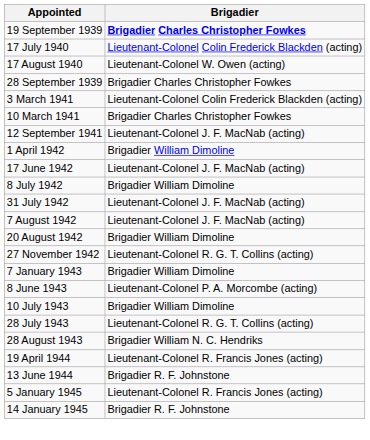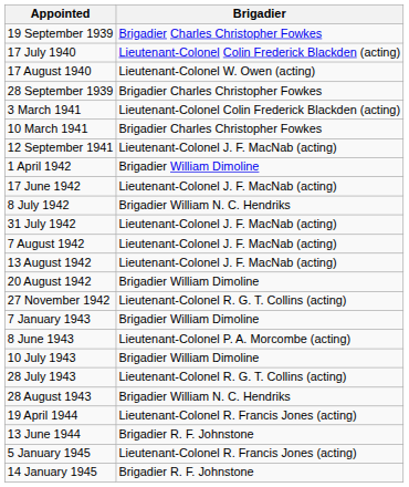19 September 1939 | Brigadier: bold -> normal
8 July 1942 | Brigadier: Brigadier William Dimoline -> Brigadier William N. C. Hendriks
+ row: 13 August 1942 | Lieutenant-Colonel J. F. MacNab (acting)
